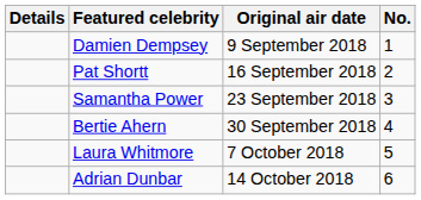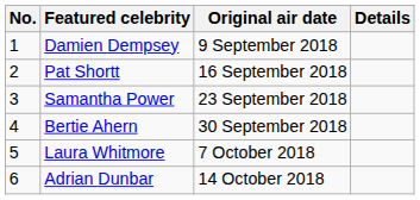columns swapped: No. <-> Details
